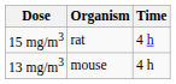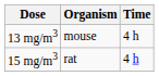rows swapped: 15 mg/m3 <-> 13 mg/m3
